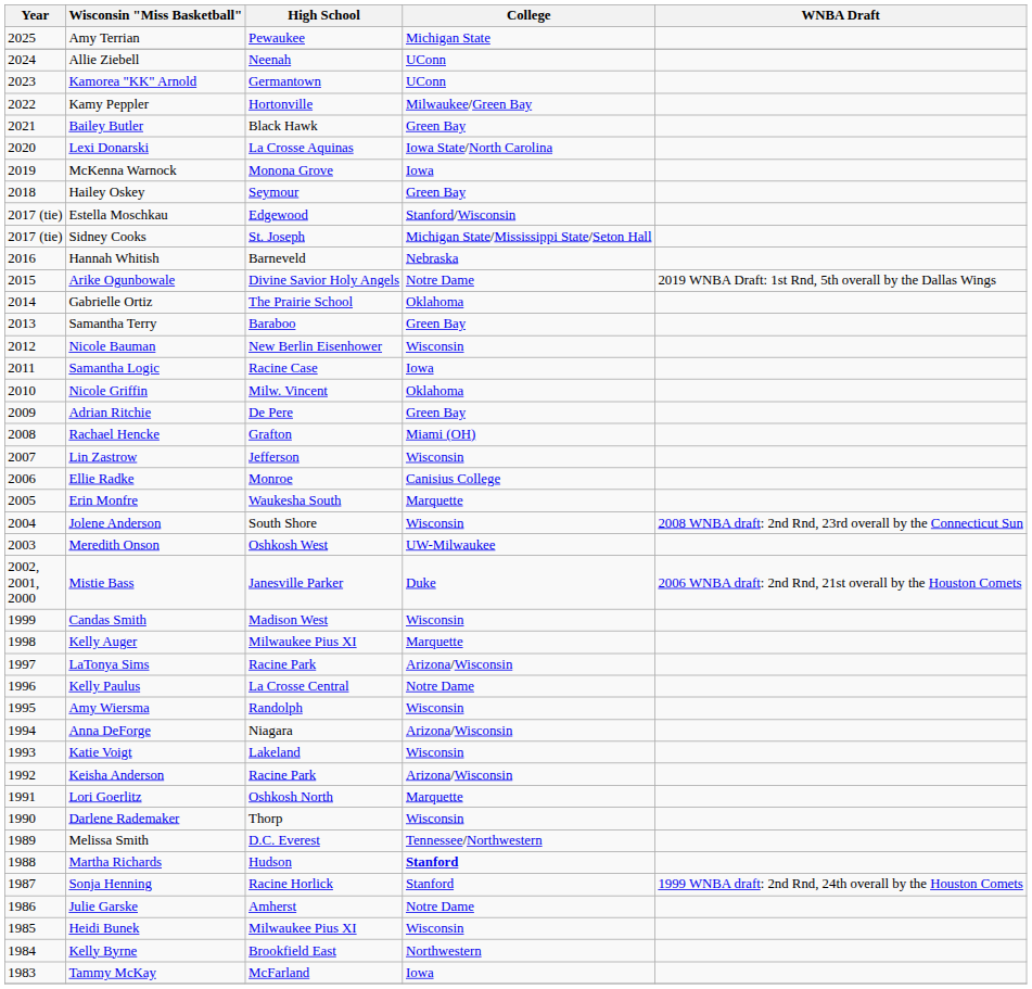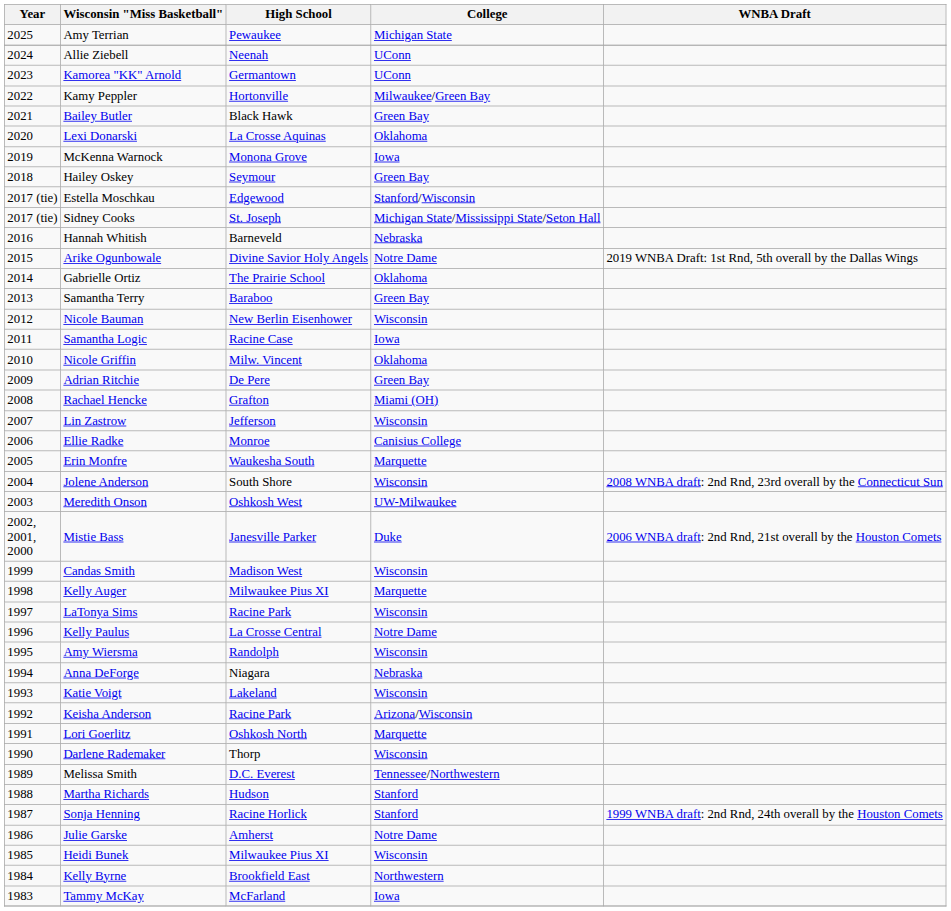Lexi Donarski | College: Iowa State/North Carolina -> Oklahoma
LaTonya Sims | College: Arizona/Wisconsin -> Wisconsin
Anna DeForge | College: Arizona/Wisconsin -> Nebraska
Martha Richards | College: bold -> normal
